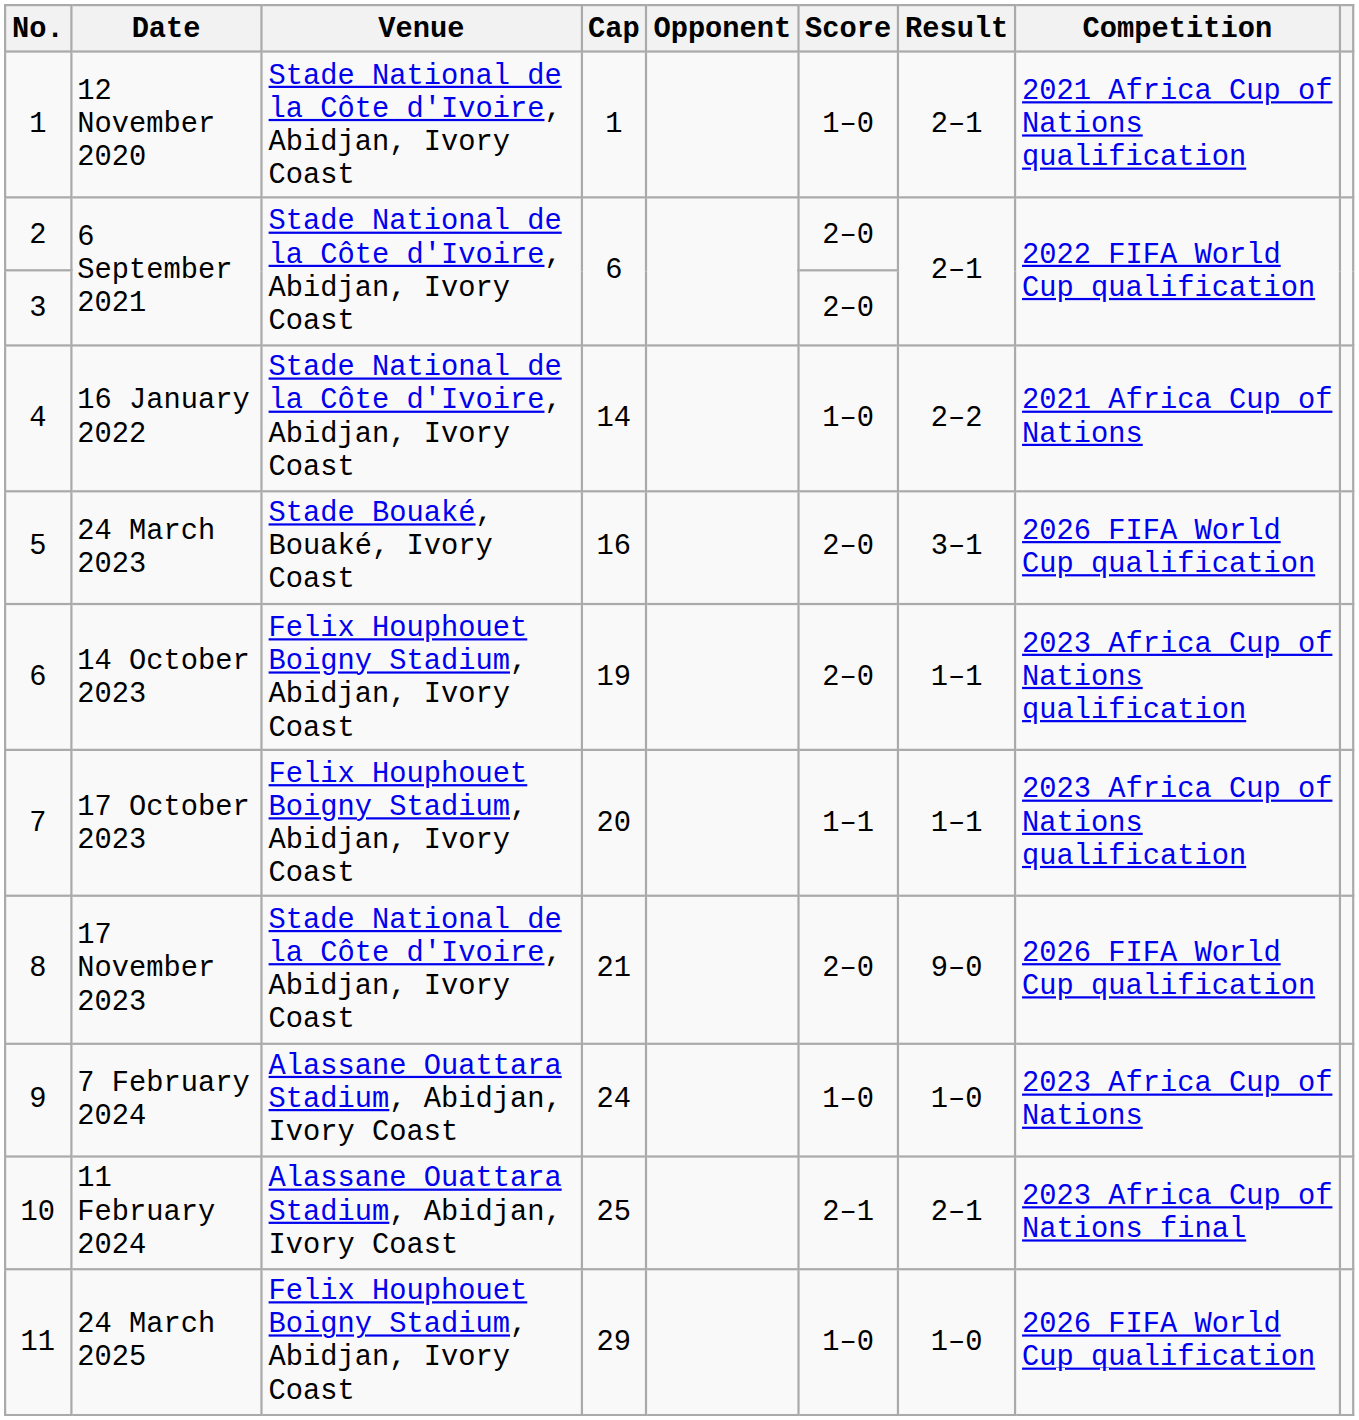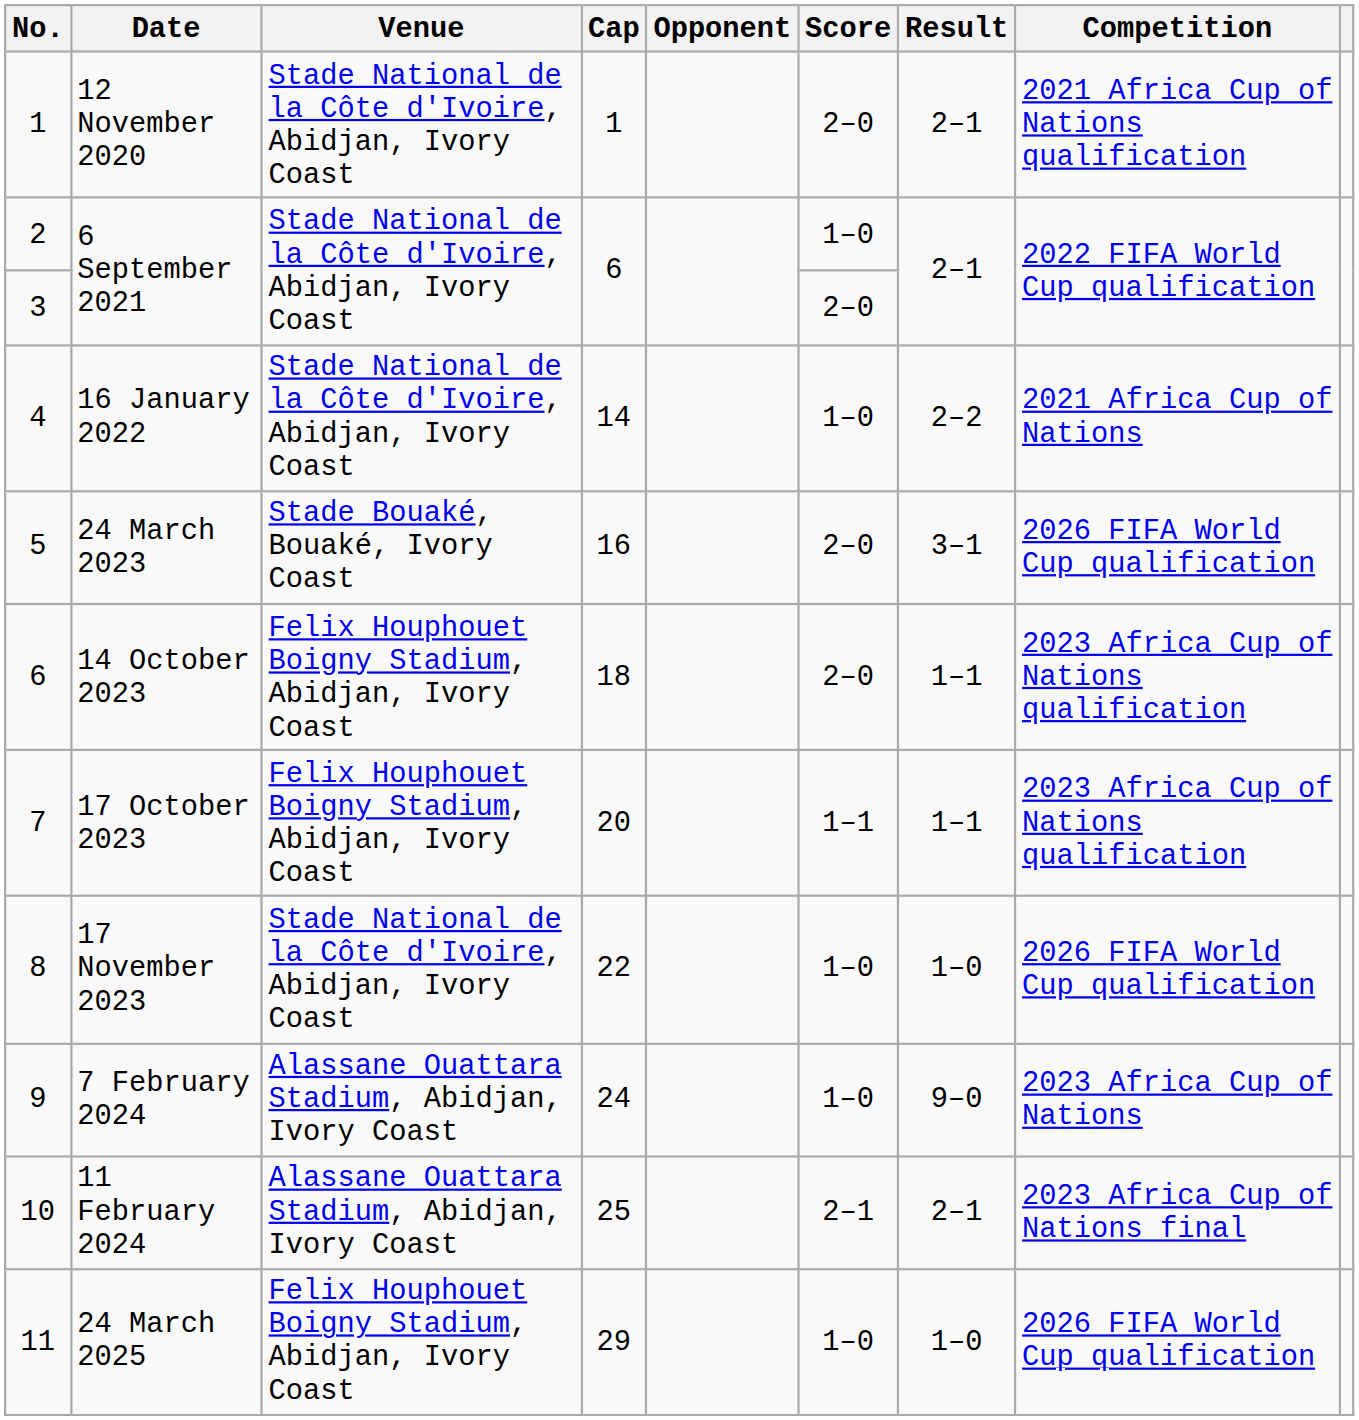12 November 2020 | Score: 1–0 -> 2–0
2 / 6 September 2021 | Score: 2–0 -> 1–0
14 October 2023 | Cap: 19 -> 18
17 November 2023 | Cap: 21 -> 22
17 November 2023 | Score: 2–0 -> 1–0
17 November 2023 | Result: 9–0 -> 1–0
7 February 2024 | Result: 1–0 -> 9–0
